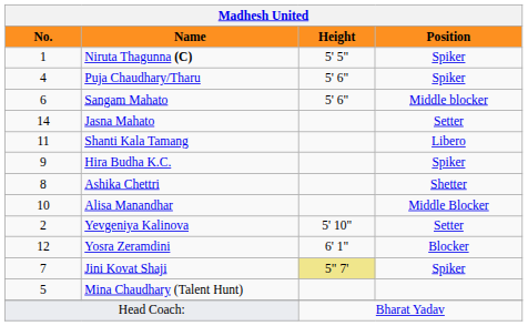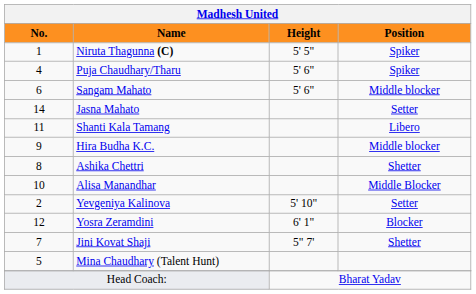Hira Budha K.C. | Position: Spiker -> Middle blocker
Jini Kovat Shaji | Height: khaki background -> no background
Jini Kovat Shaji | Position: Spiker -> Shetter
